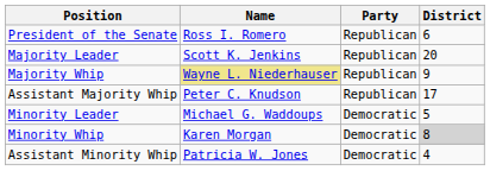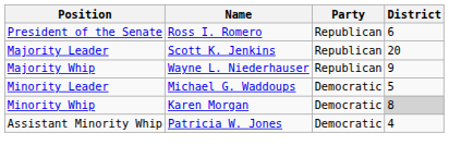Majority Whip | Name: khaki background -> no background
- row: Assistant Majority Whip | Peter C. Knudson | Republican | 17
